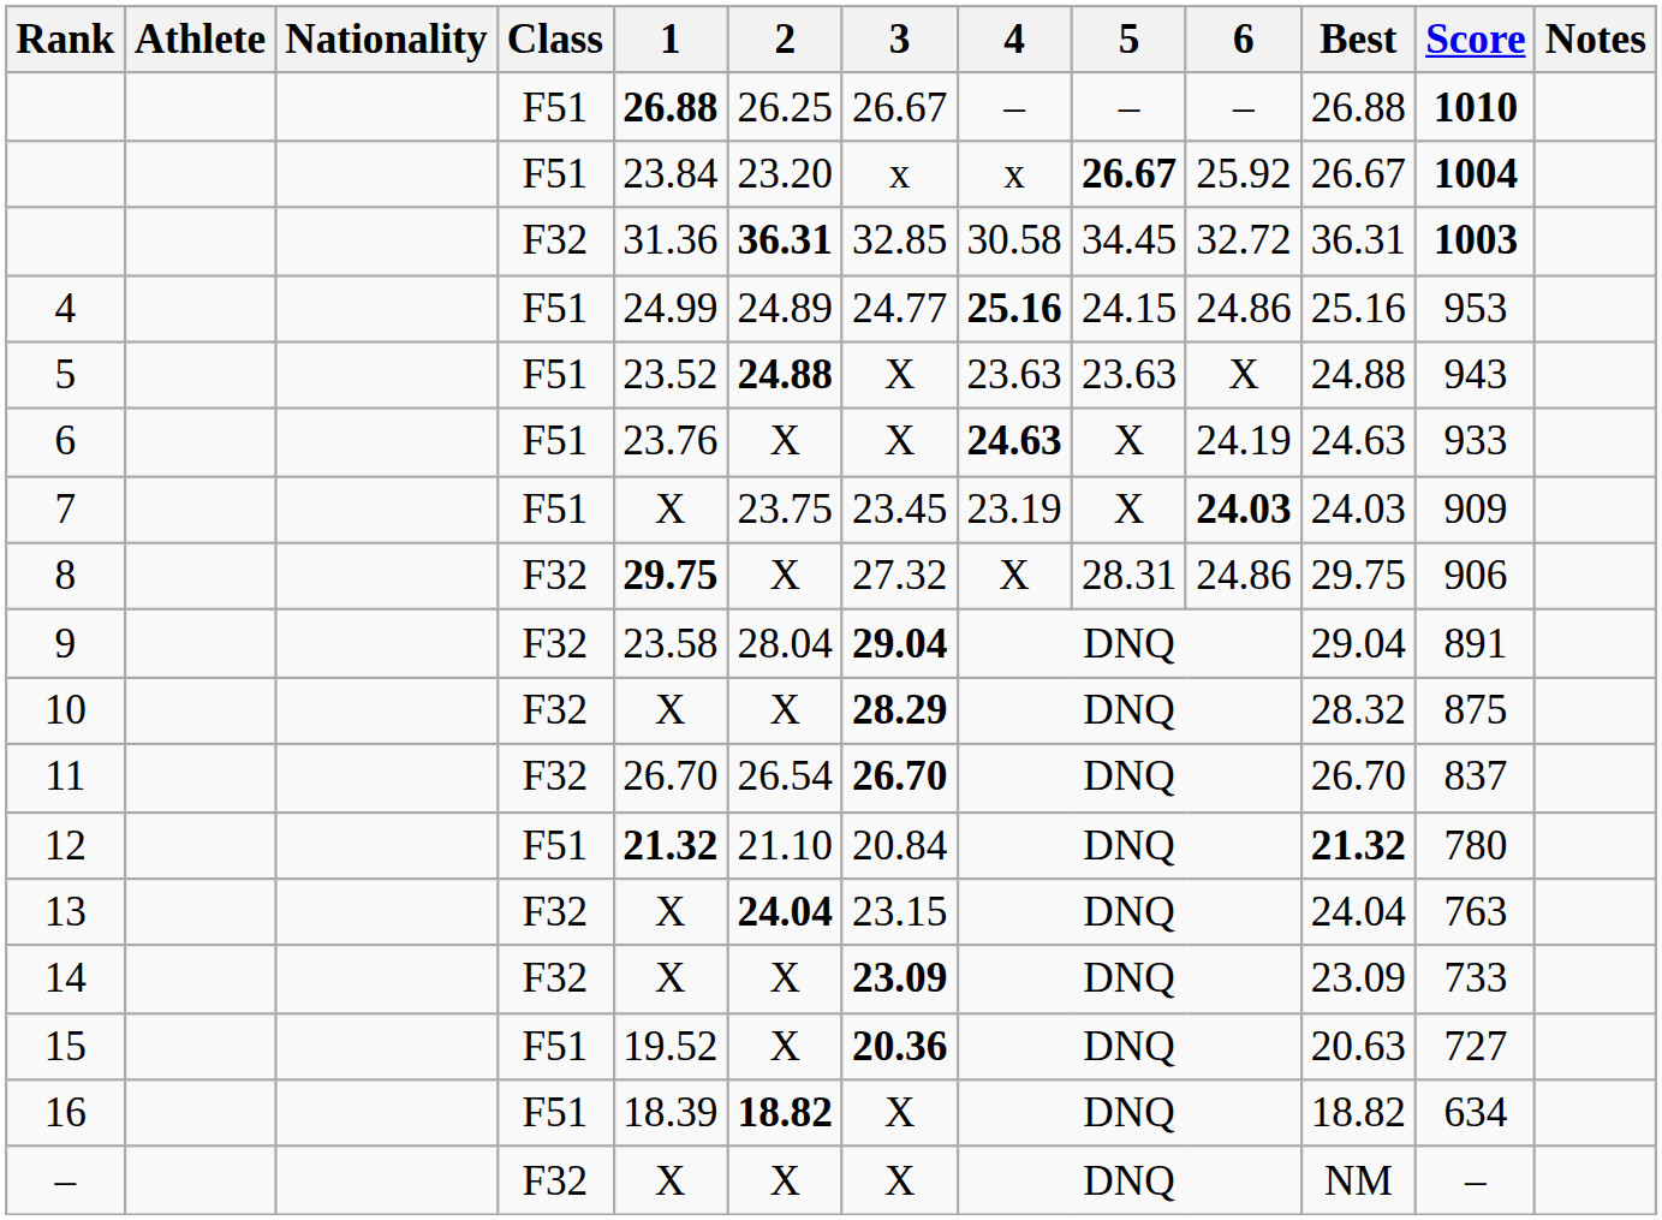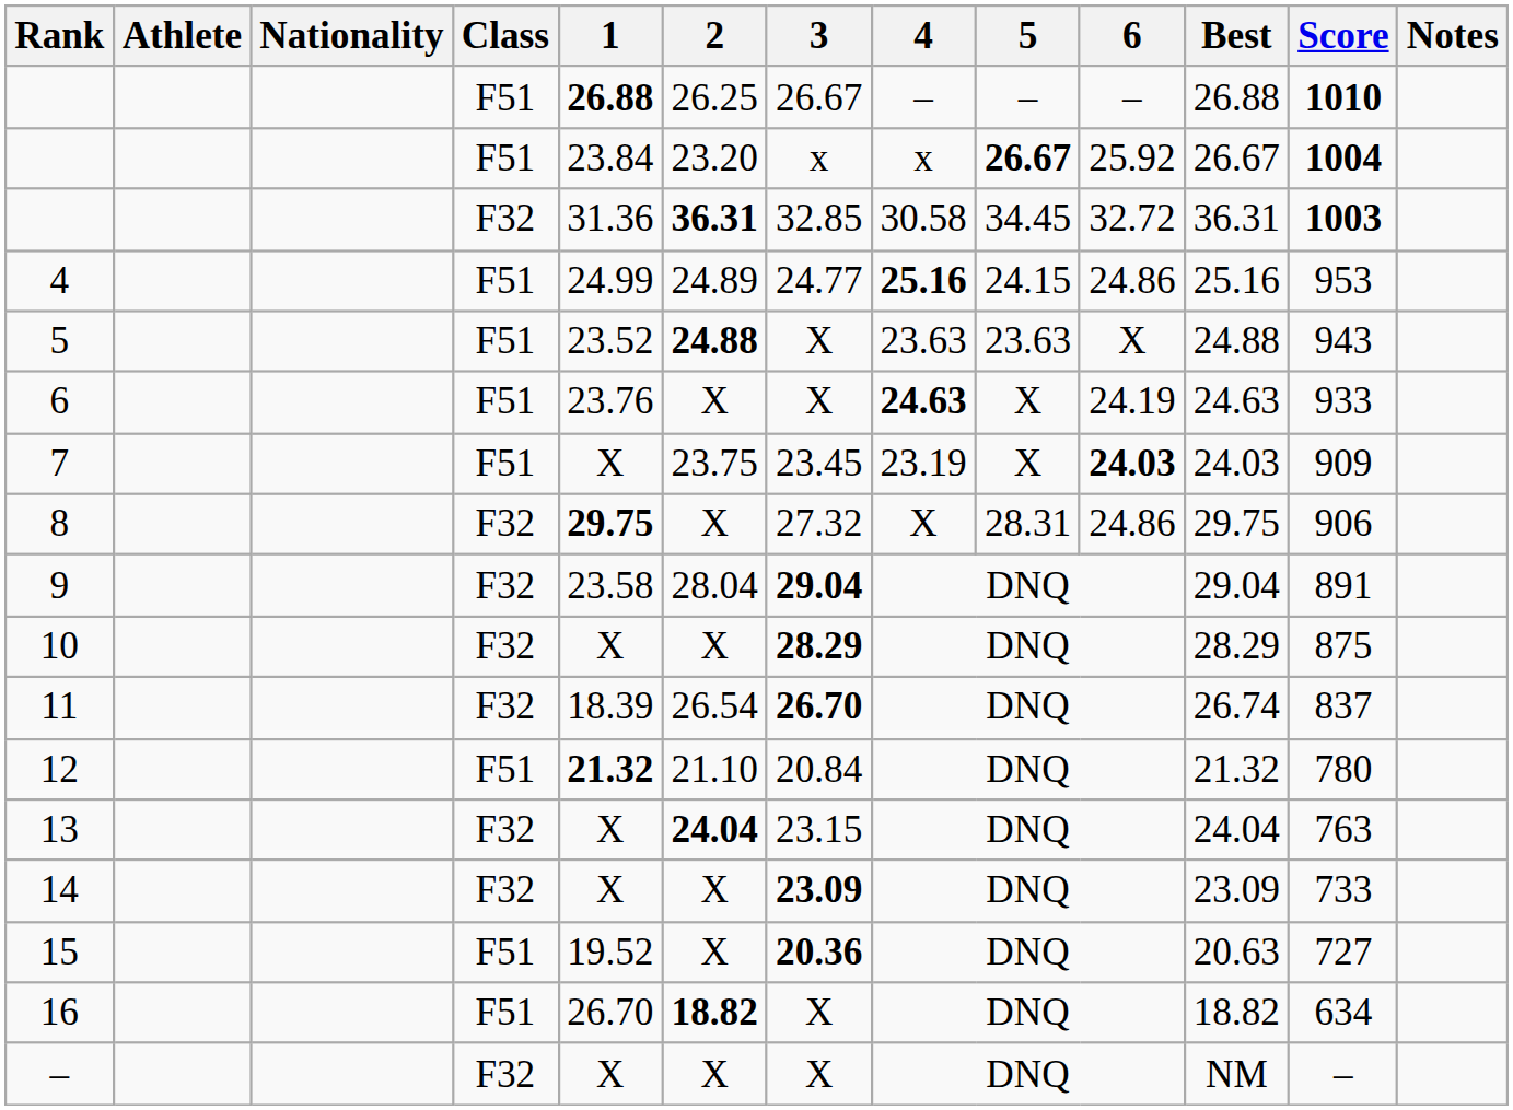10 | Best: 28.32 -> 28.29
11 | 1: 26.70 -> 18.39
11 | Best: 26.70 -> 26.74
12 | Best: bold -> normal
16 | 1: 18.39 -> 26.70
